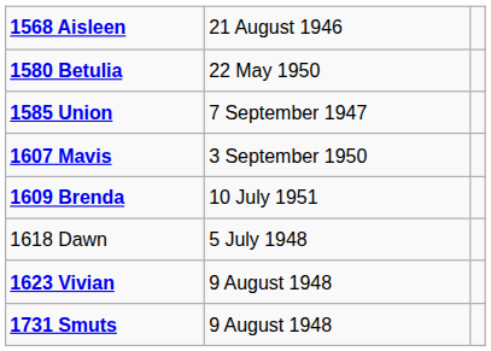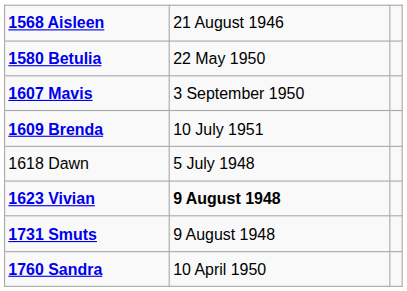- row: 1585 Union | 7 September 1947
1623 Vivian | column 2: normal -> bold
+ row: 1760 Sandra | 10 April 1950
